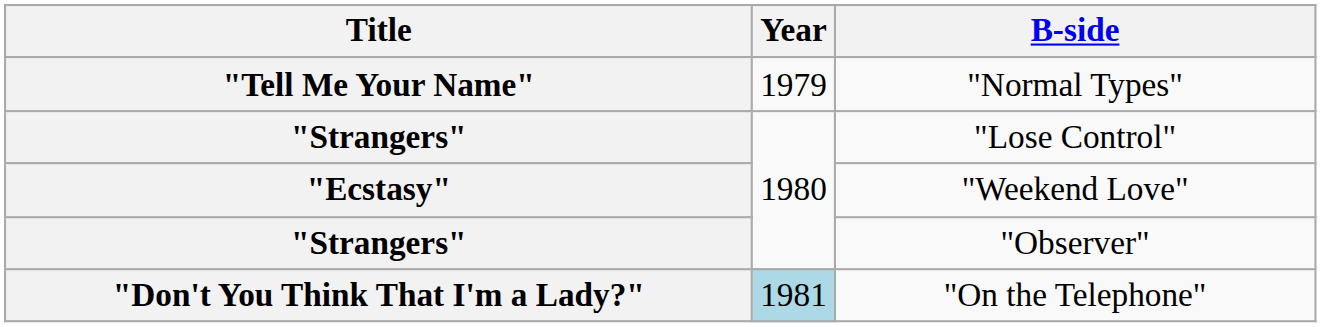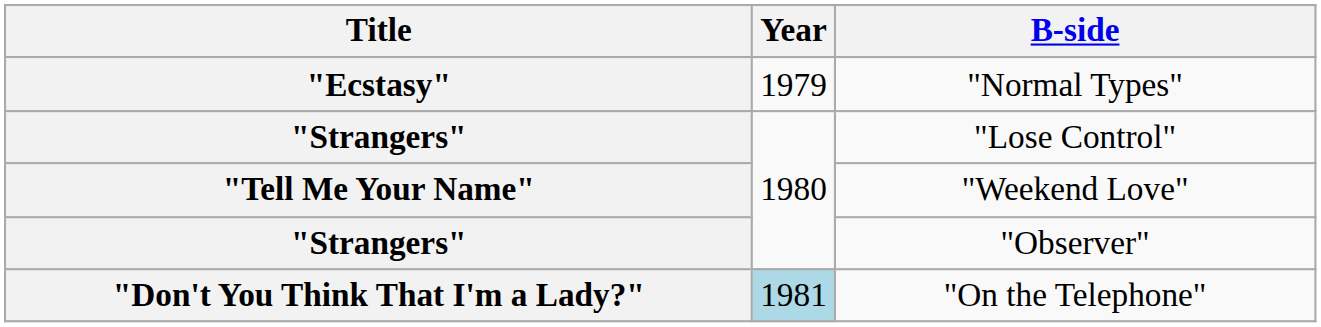"Normal Types" | Title: "Tell Me Your Name" -> "Ecstasy"
"Weekend Love" | Title: "Ecstasy" -> "Tell Me Your Name"
